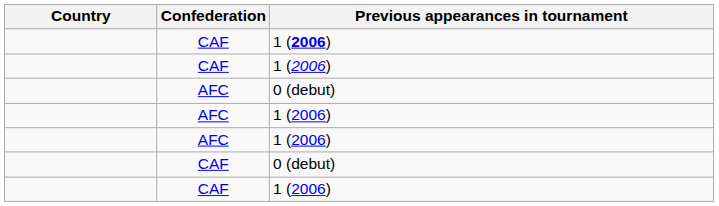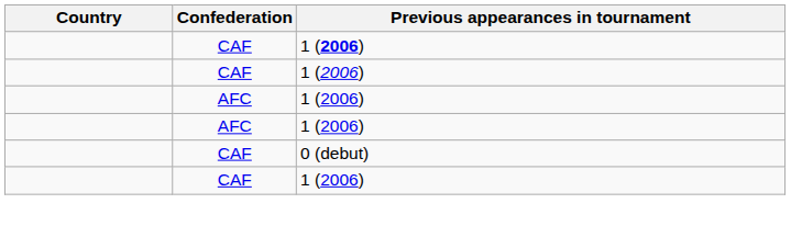- row: AFC | 0 (debut)
